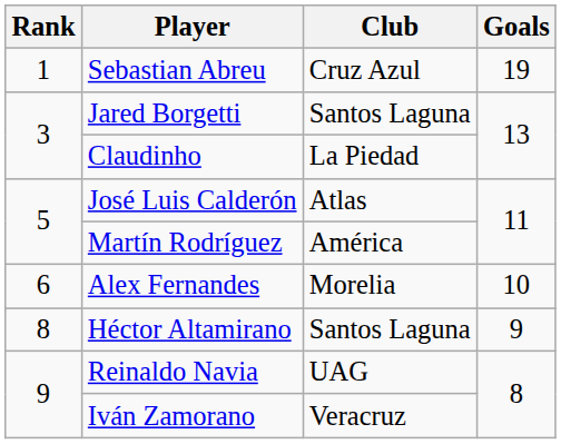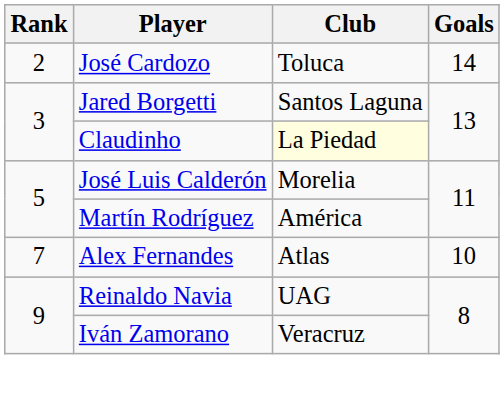- row: 1 | Sebastian Abreu | Cruz Azul | 19
+ row: 2 | José Cardozo | Toluca | 14
Claudinho | Club: no background -> lightyellow background
José Luis Calderón | Club: Atlas -> Morelia
Alex Fernandes | Rank: 6 -> 7
Alex Fernandes | Club: Morelia -> Atlas
- row: 8 | Héctor Altamirano | Santos Laguna | 9
